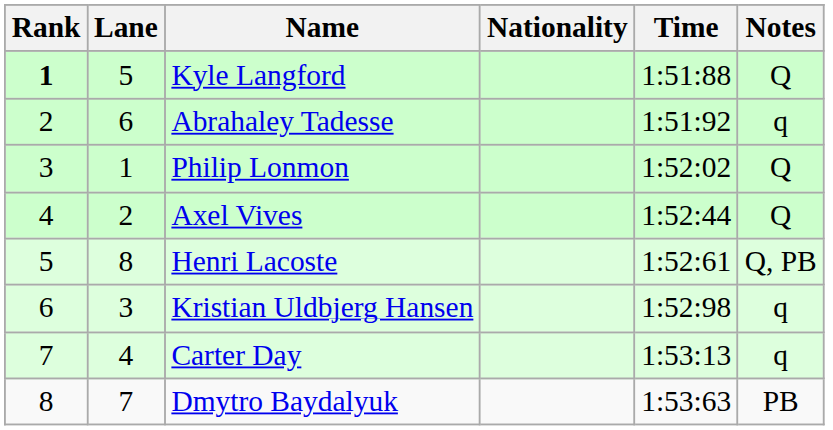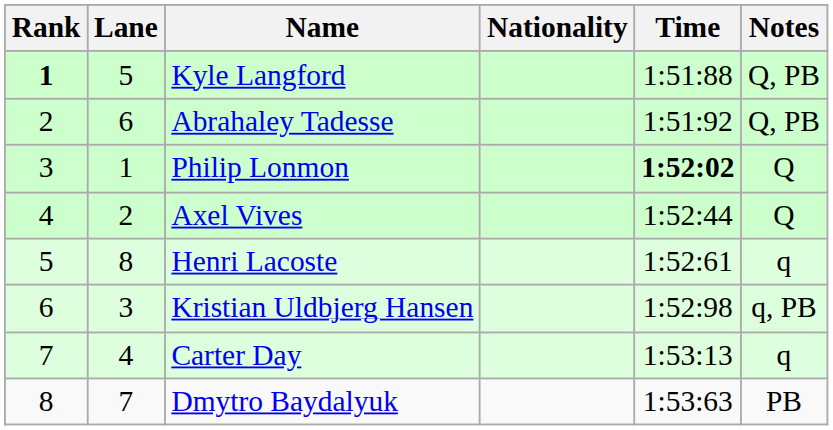Kyle Langford | Notes: Q -> Q, PB
Abrahaley Tadesse | Notes: q -> Q, PB
Philip Lonmon | Time: normal -> bold
Henri Lacoste | Notes: Q, PB -> q
Kristian Uldbjerg Hansen | Notes: q -> q, PB
